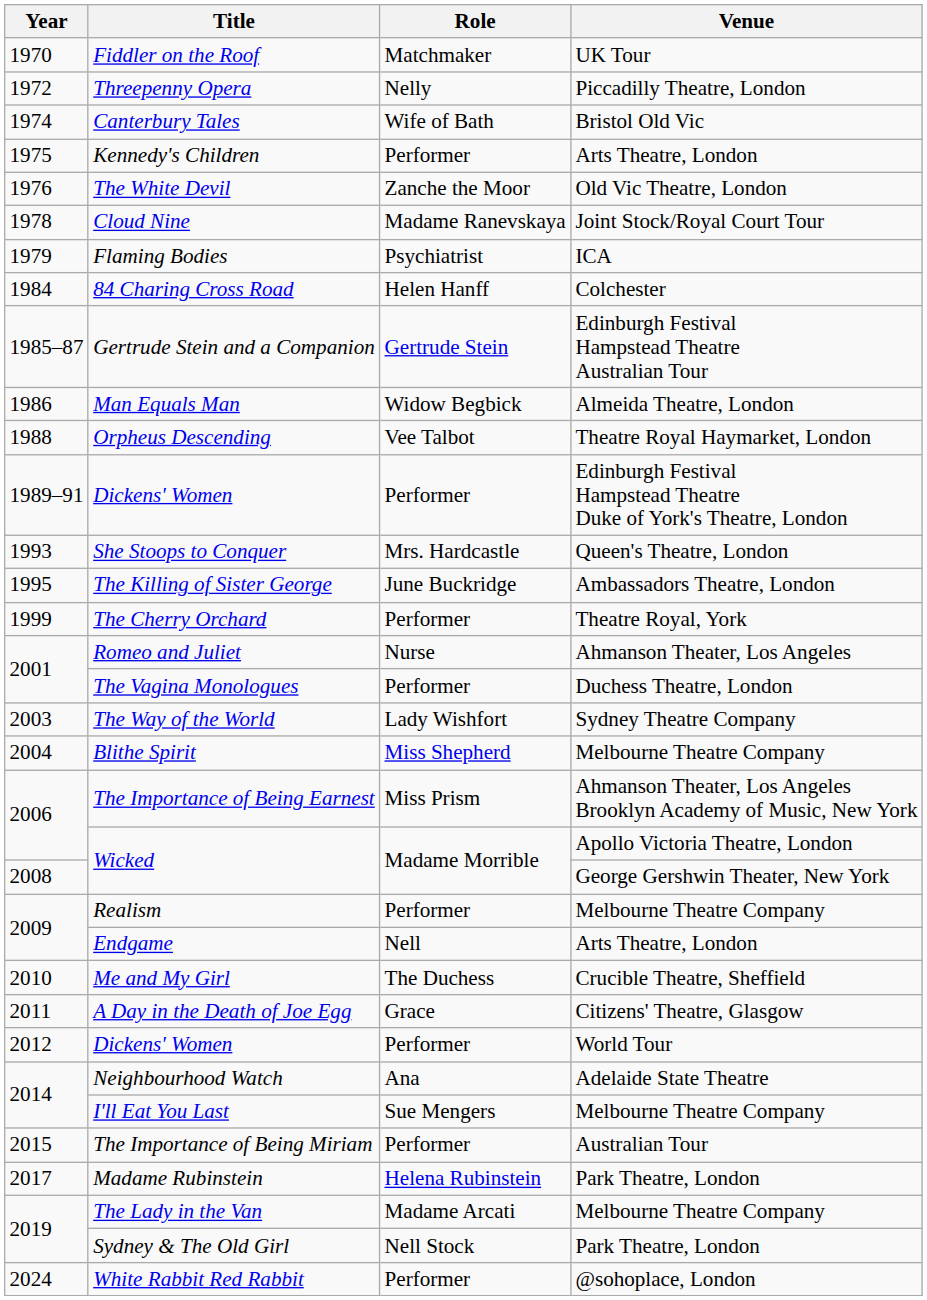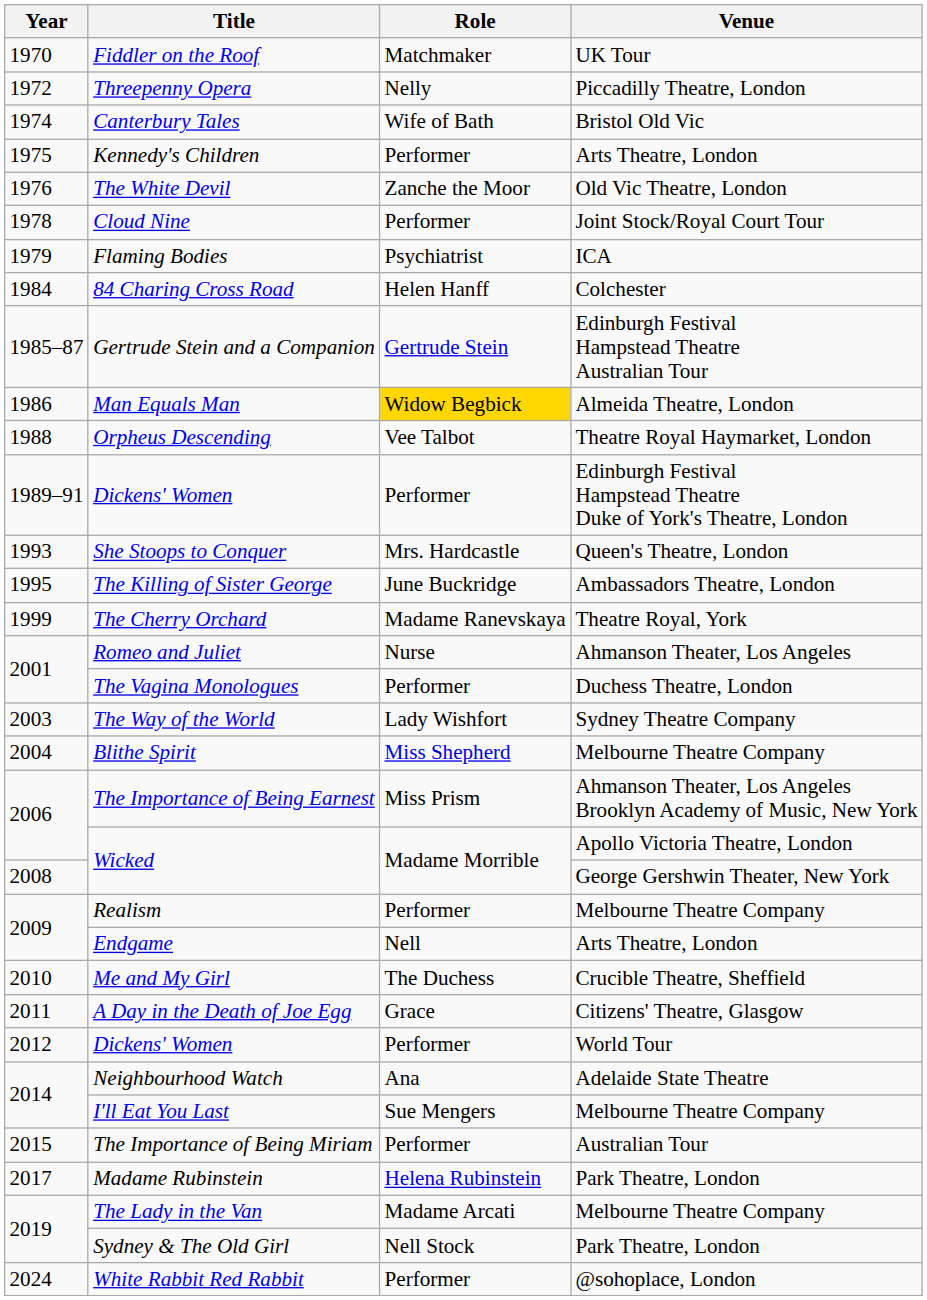Cloud Nine | Role: Madame Ranevskaya -> Performer
Man Equals Man | Role: no background -> gold background
The Cherry Orchard | Role: Performer -> Madame Ranevskaya
